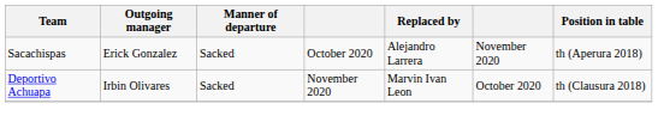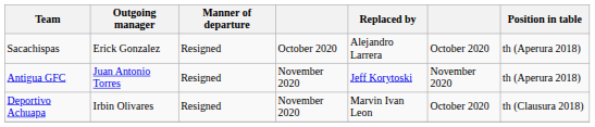Sacachispas | Manner of departure: Sacked -> Resigned
Sacachispas | column 6: November 2020 -> October 2020
+ row: Antigua GFC | Juan Antonio Torres | Resigned | November 2020 | Jeff Korytoski | November 2020 | th (Aperura 2018)
Deportivo Achuapa | Manner of departure: Sacked -> Resigned
